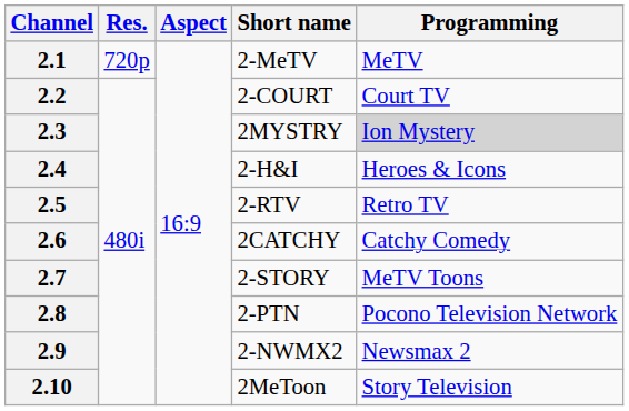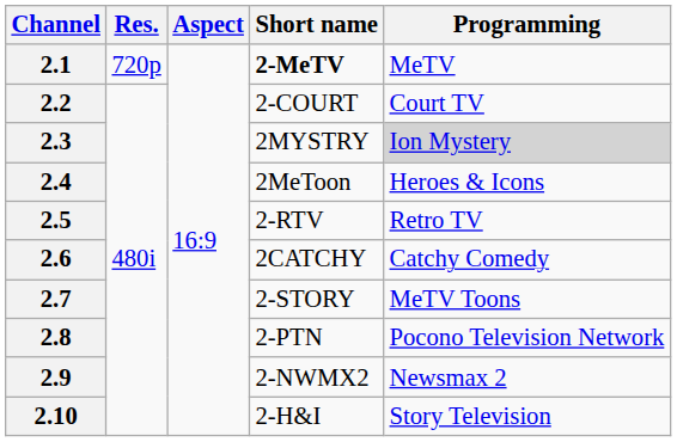2.1 | Short name: normal -> bold
2.4 | Short name: 2-H&I -> 2MeToon
2.10 | Short name: 2MeToon -> 2-H&I
